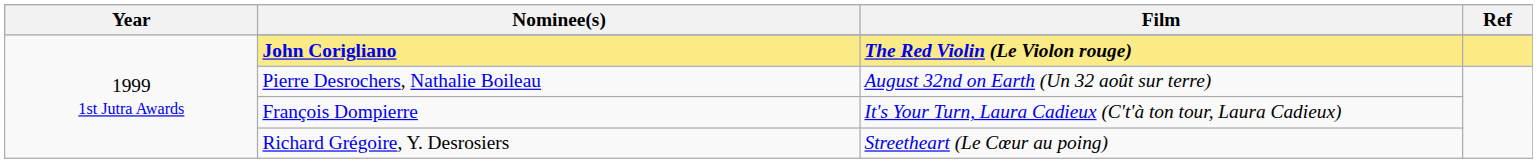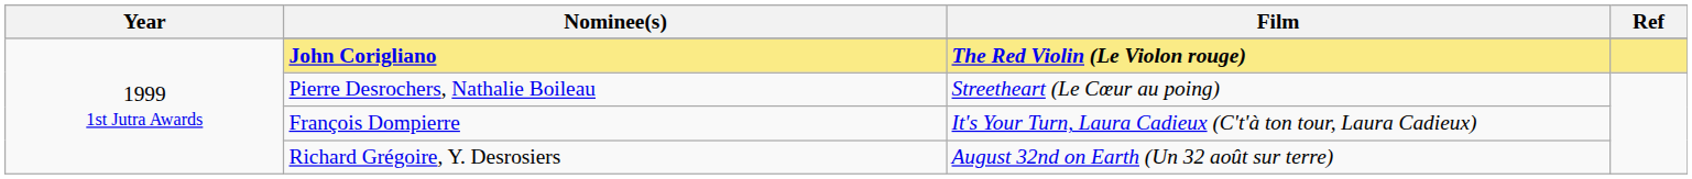Pierre Desrochers, Nathalie Boileau | Film: August 32nd on Earth (Un 32 août sur terre) -> Streetheart (Le Cœur au poing)
Richard Grégoire, Y. Desrosiers | Film: Streetheart (Le Cœur au poing) -> August 32nd on Earth (Un 32 août sur terre)
